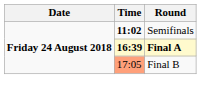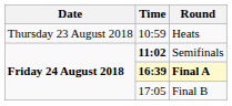+ row: Thursday 23 August 2018 | 10:59 | Heats
Final B | Time: lightsalmon background -> no background
